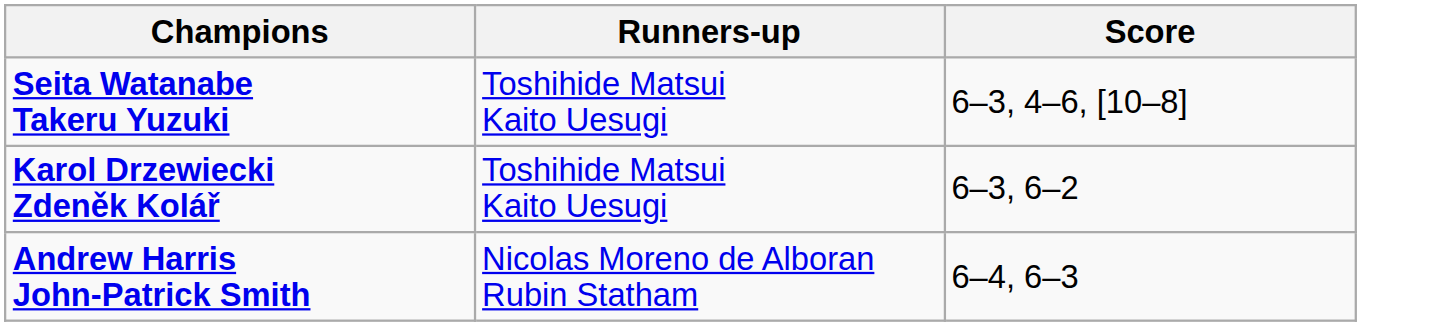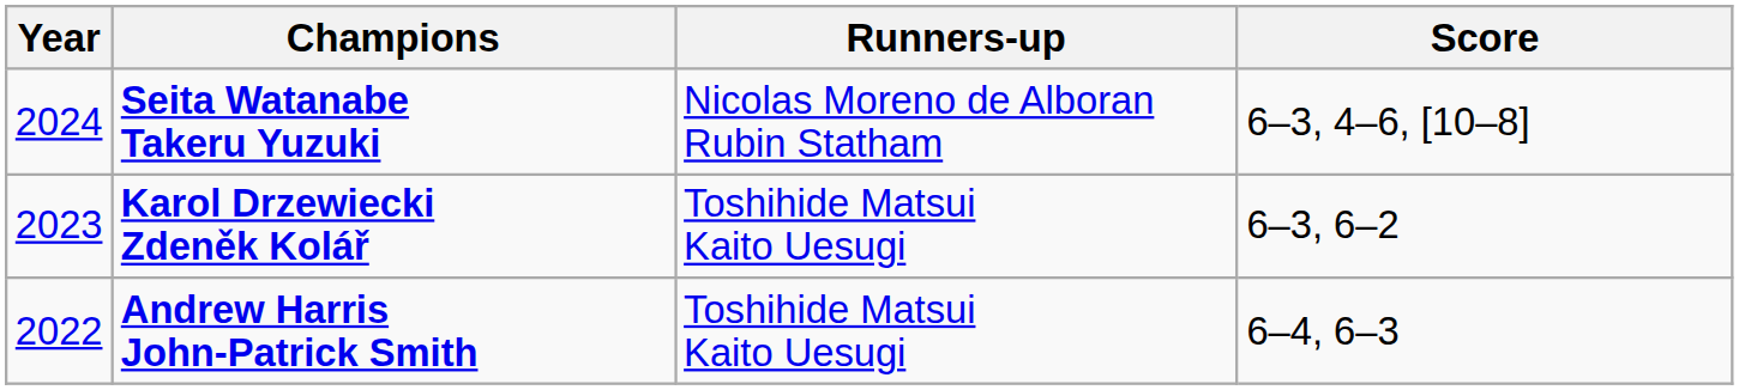+ column: Year | 2024 | 2023 | 2022
Seita Watanabe Takeru Yuzuki | Runners-up: Toshihide Matsui Kaito Uesugi -> Nicolas Moreno de Alboran Rubin Statham
Andrew Harris John-Patrick Smith | Runners-up: Nicolas Moreno de Alboran Rubin Statham -> Toshihide Matsui Kaito Uesugi
